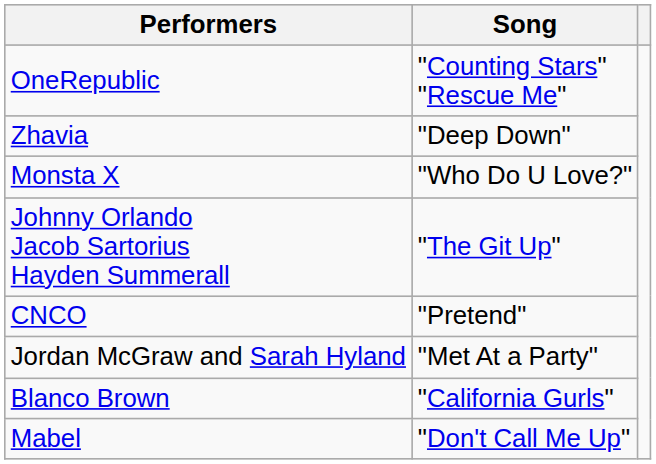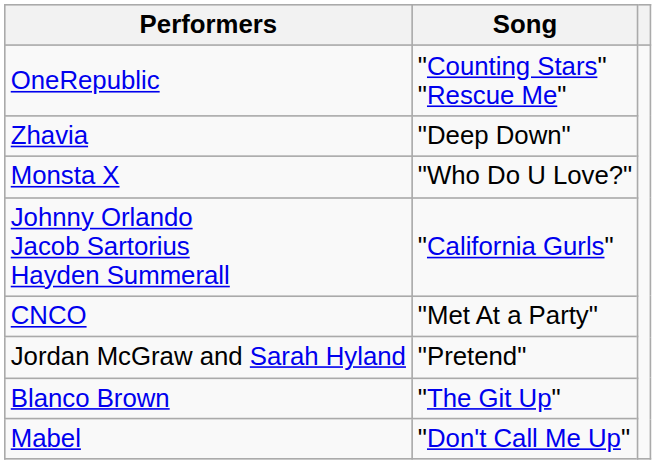Johnny Orlando Jacob Sartorius Hayden Summerall | Song: "The Git Up" -> "California Gurls"
CNCO | Song: "Pretend" -> "Met At a Party"
Jordan McGraw and Sarah Hyland | Song: "Met At a Party" -> "Pretend"
Blanco Brown | Song: "California Gurls" -> "The Git Up"
